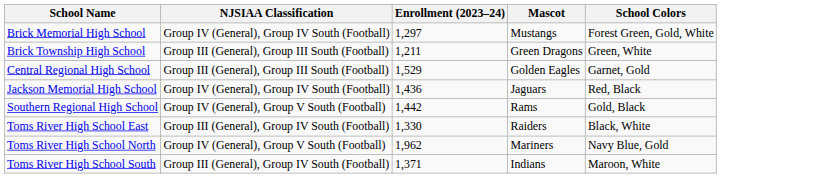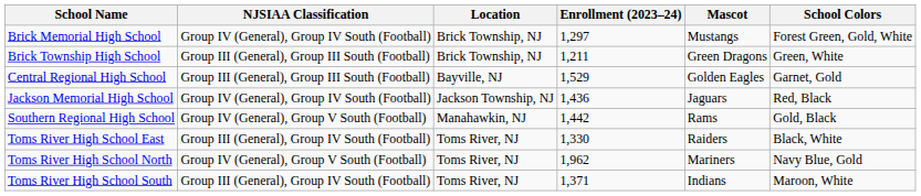+ column: Location | Brick Township, NJ | Brick Township, NJ | Bayville, NJ | Jackson Township, NJ | Manahawkin, NJ | Toms River, NJ | Toms River, NJ | Toms River, NJ
